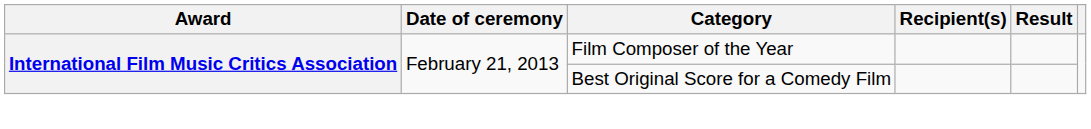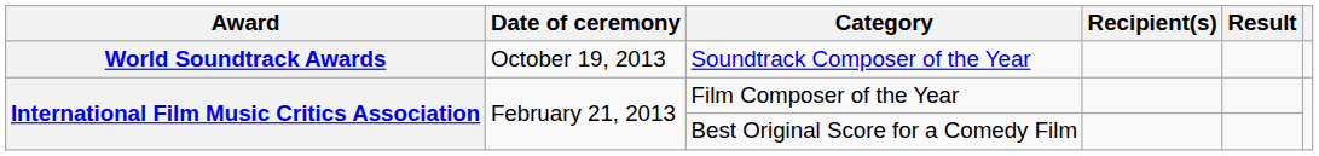+ row: World Soundtrack Awards | October 19, 2013 | Soundtrack Composer of the Year
